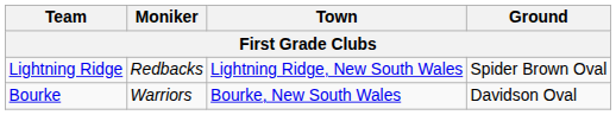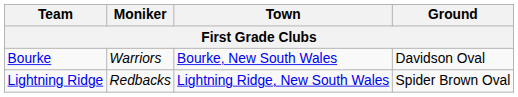rows swapped: Bourke <-> Lightning Ridge
